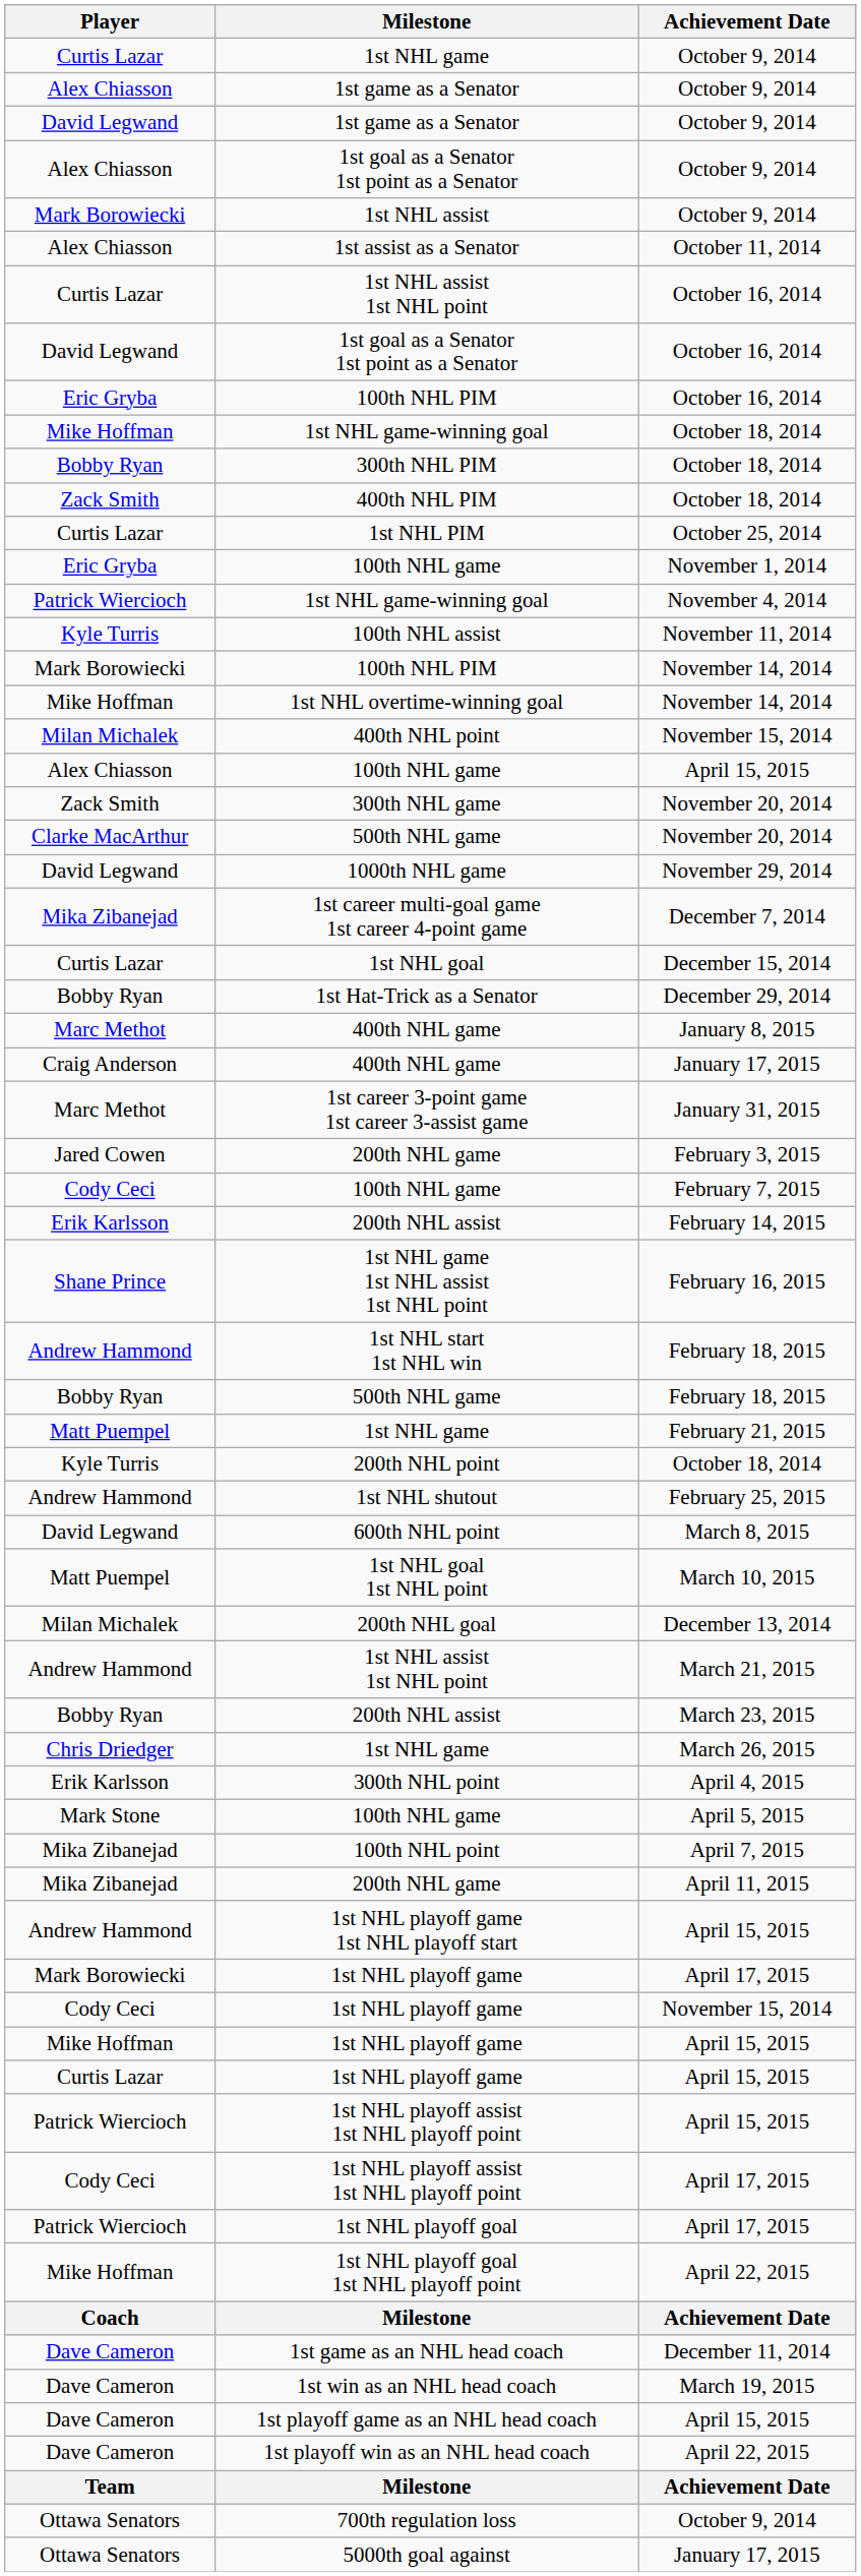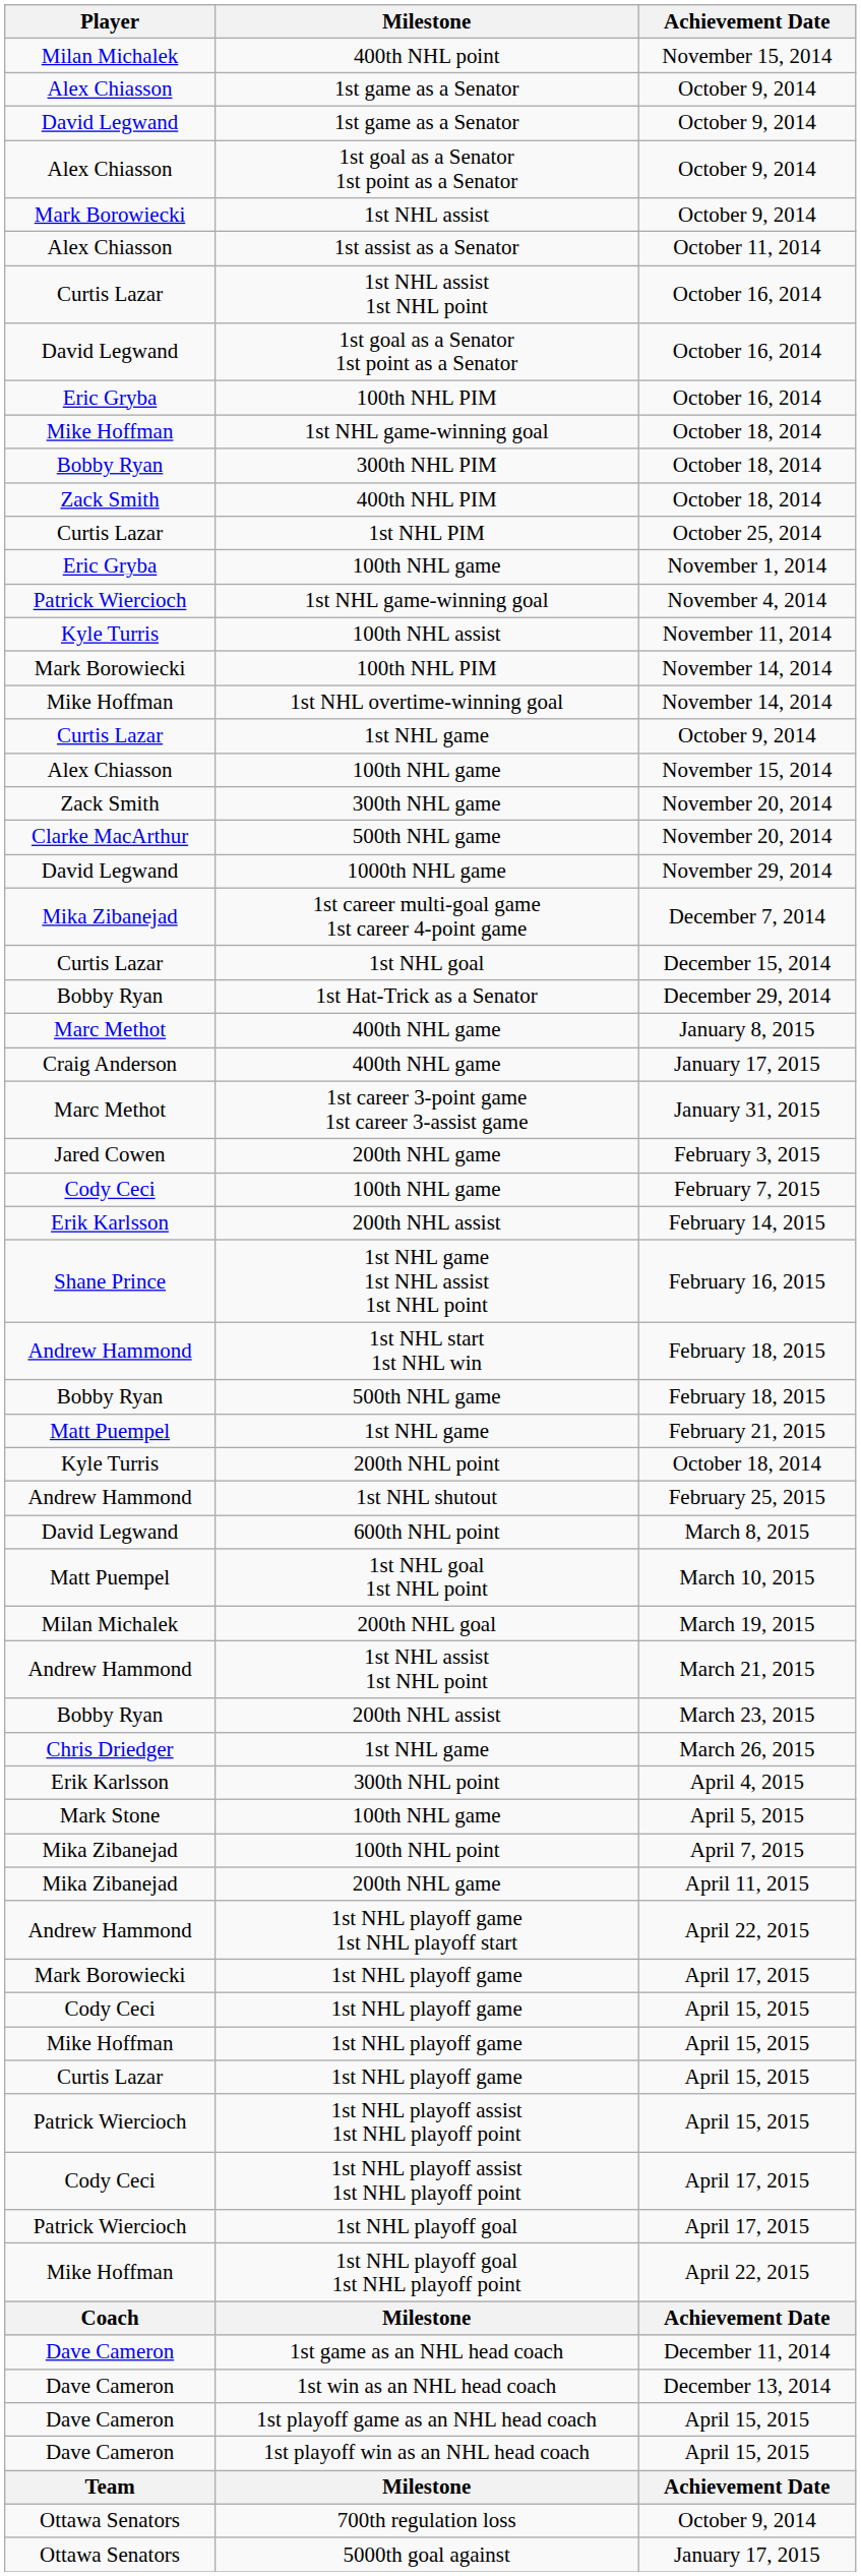rows swapped: Curtis Lazar / 1st NHL game <-> 400th NHL point
Alex Chiasson / 100th NHL game | Achievement Date: April 15, 2015 -> November 15, 2014
200th NHL goal | Achievement Date: December 13, 2014 -> March 19, 2015
1st NHL playoff game 1st NHL playoff start | Achievement Date: April 15, 2015 -> April 22, 2015
Cody Ceci / 1st NHL playoff game | Achievement Date: November 15, 2014 -> April 15, 2015
1st win as an NHL head coach | Achievement Date: March 19, 2015 -> December 13, 2014
1st playoff win as an NHL head coach | Achievement Date: April 22, 2015 -> April 15, 2015
